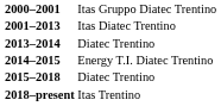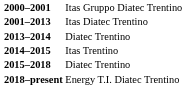2014–2015 | column 2: Energy T.I. Diatec Trentino -> Itas Trentino
2018–present | column 2: Itas Trentino -> Energy T.I. Diatec Trentino
